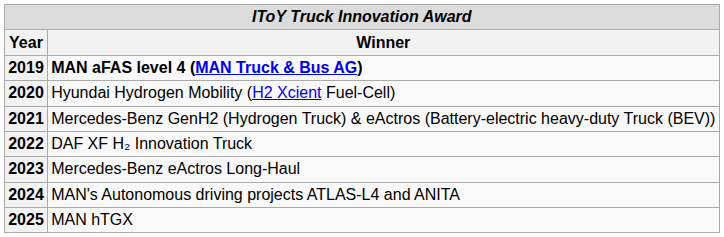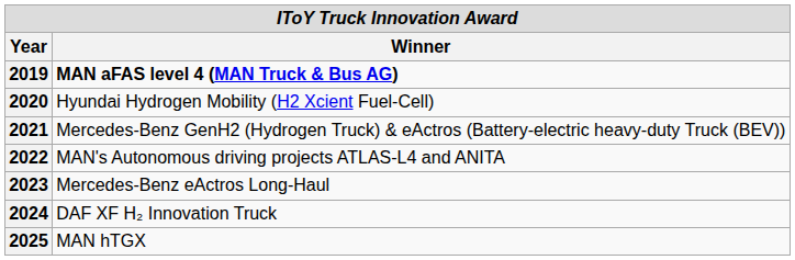2022 | Winner: DAF XF H₂ Innovation Truck -> MAN's Autonomous driving projects ATLAS-L4 and ANITA
2024 | Winner: MAN's Autonomous driving projects ATLAS-L4 and ANITA -> DAF XF H₂ Innovation Truck
